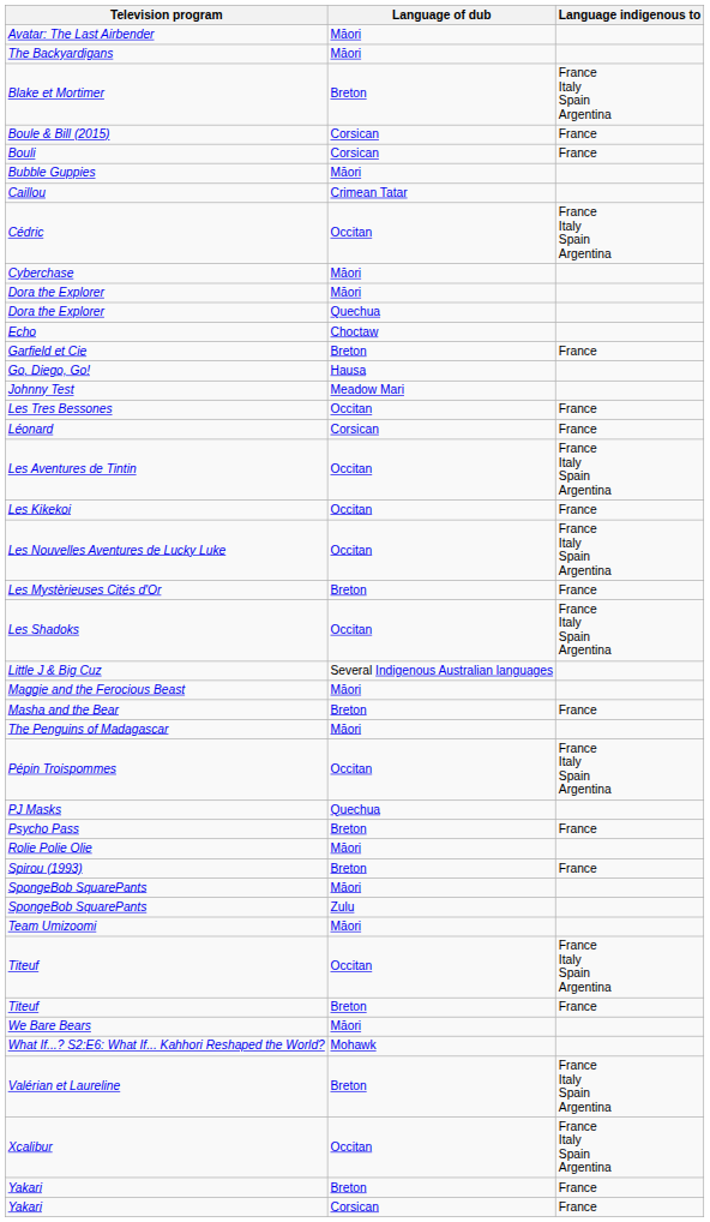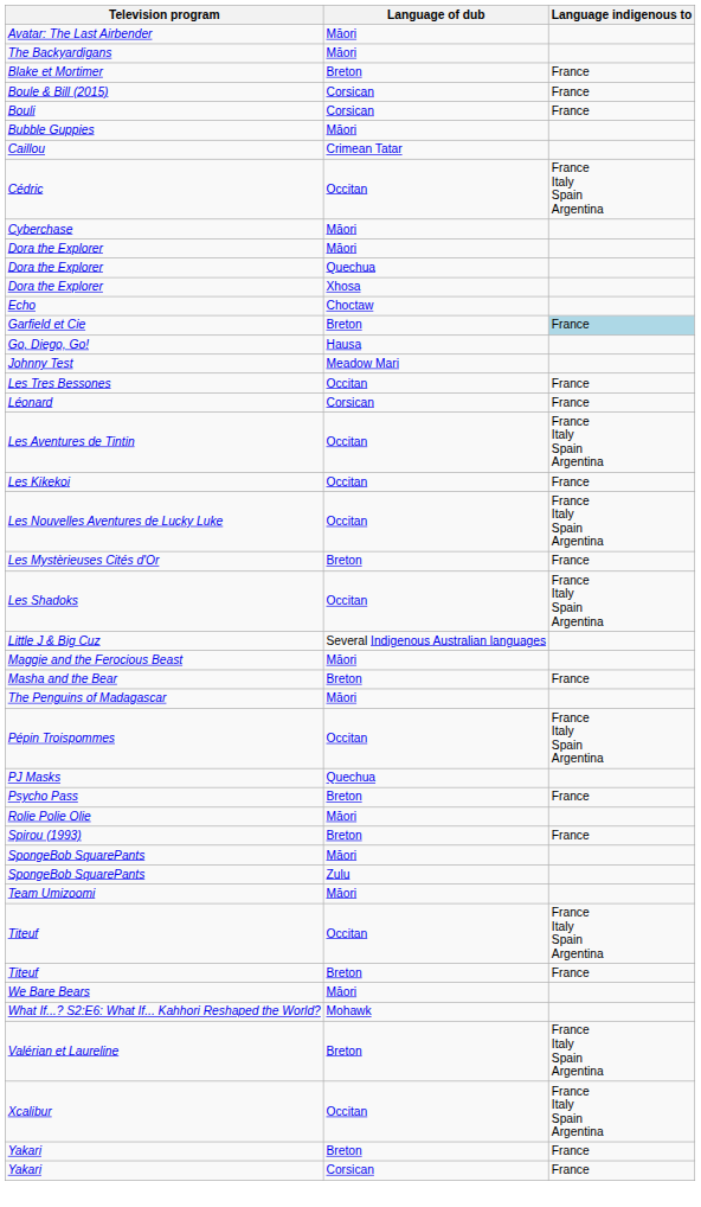Blake et Mortimer | Language indigenous to: France Italy Spain Argentina -> France
+ row: Dora the Explorer | Xhosa
Garfield et Cie | Language indigenous to: no background -> lightblue background
